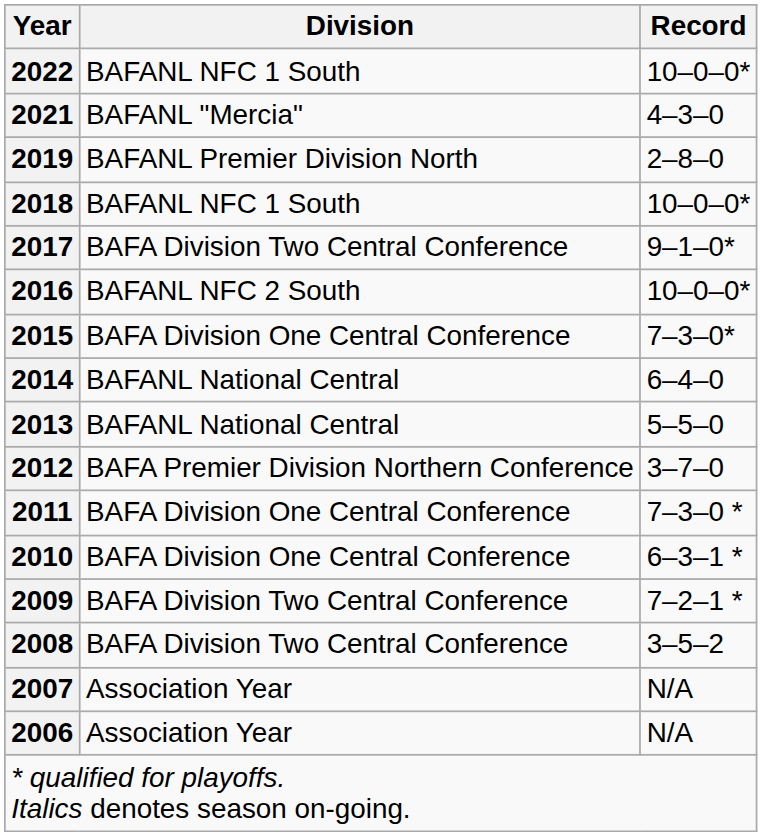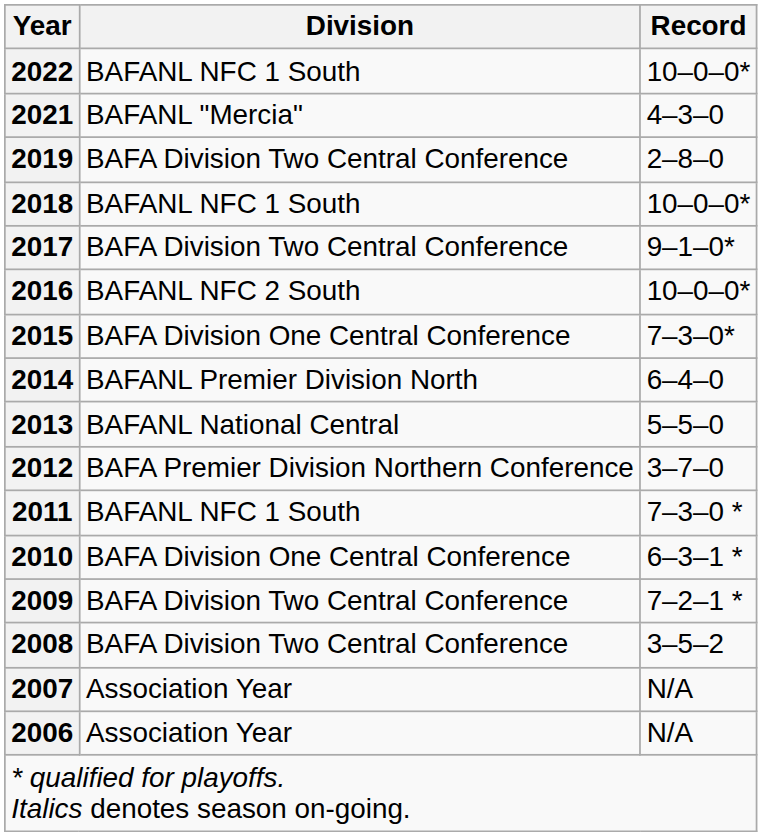2019 | Division: BAFANL Premier Division North -> BAFA Division Two Central Conference
2014 | Division: BAFANL National Central -> BAFANL Premier Division North
2011 | Division: BAFA Division One Central Conference -> BAFANL NFC 1 South
